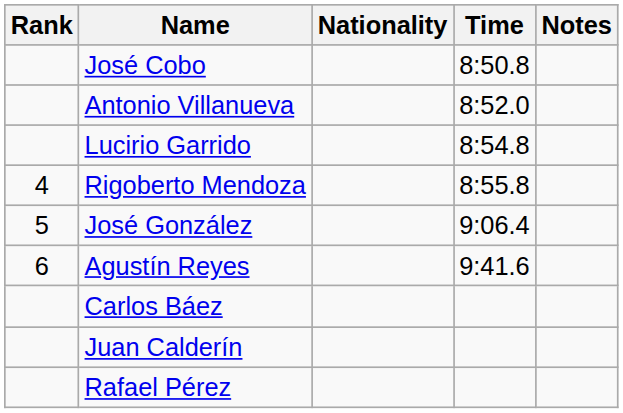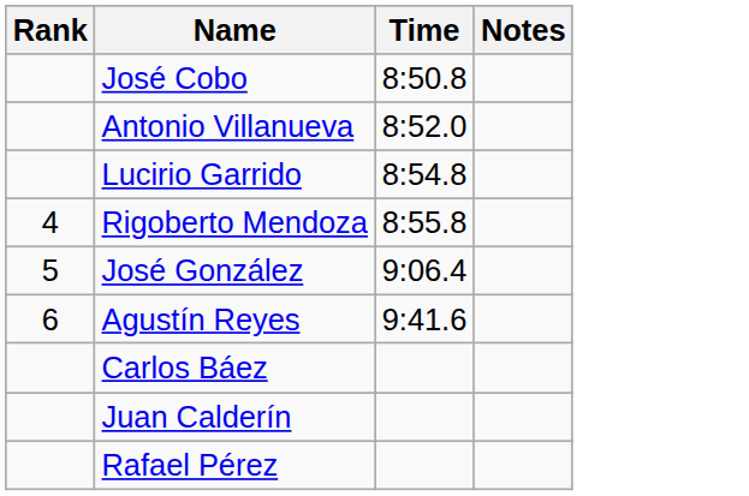- column: Nationality
